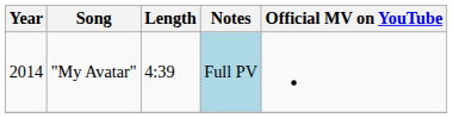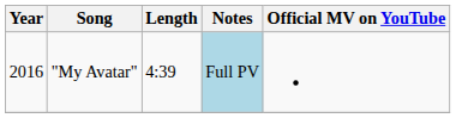"My Avatar" | Year: 2014 -> 2016
